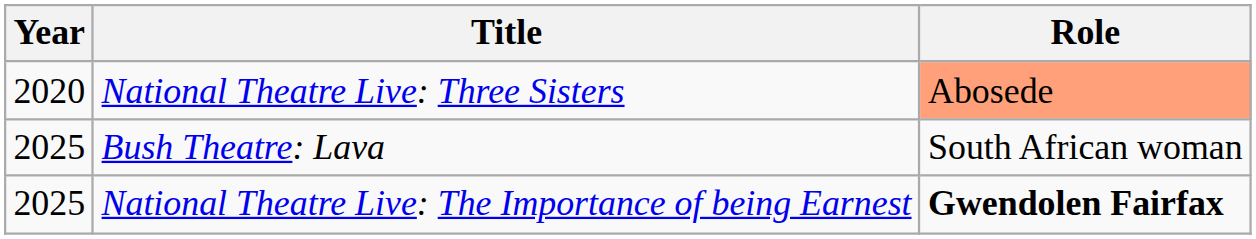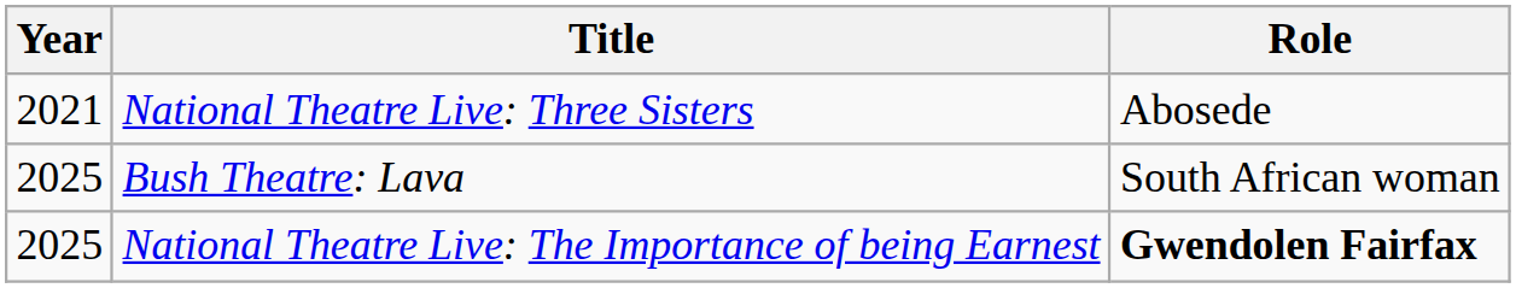National Theatre Live: Three Sisters | Year: 2020 -> 2021
National Theatre Live: Three Sisters | Role: lightsalmon background -> no background
